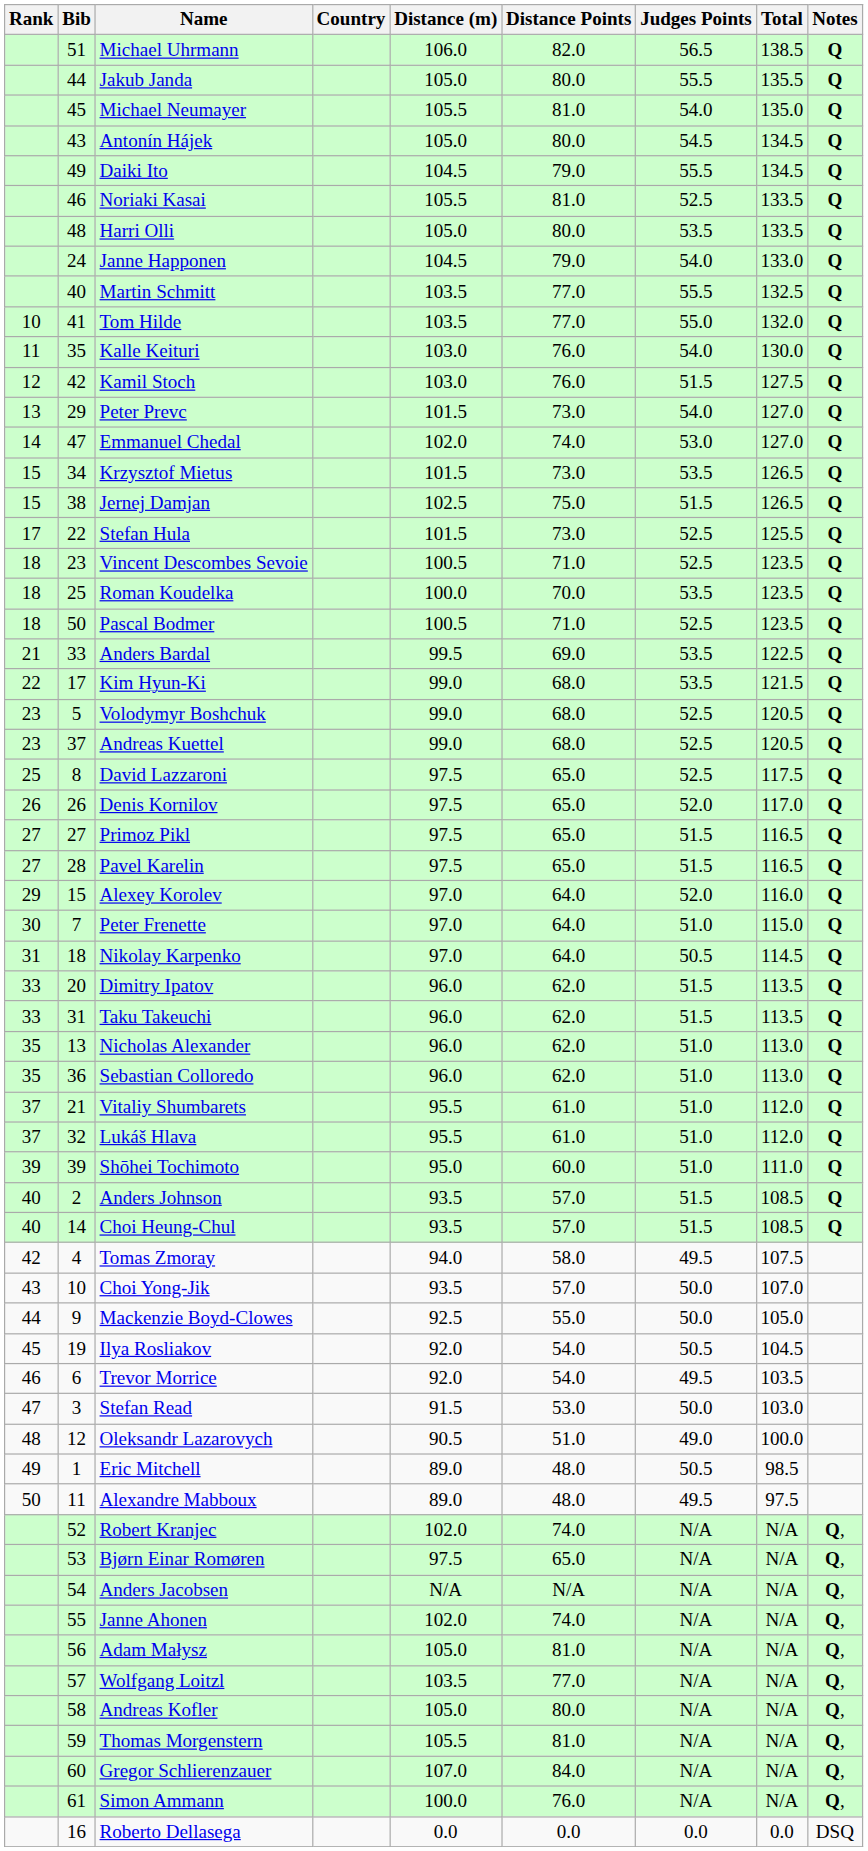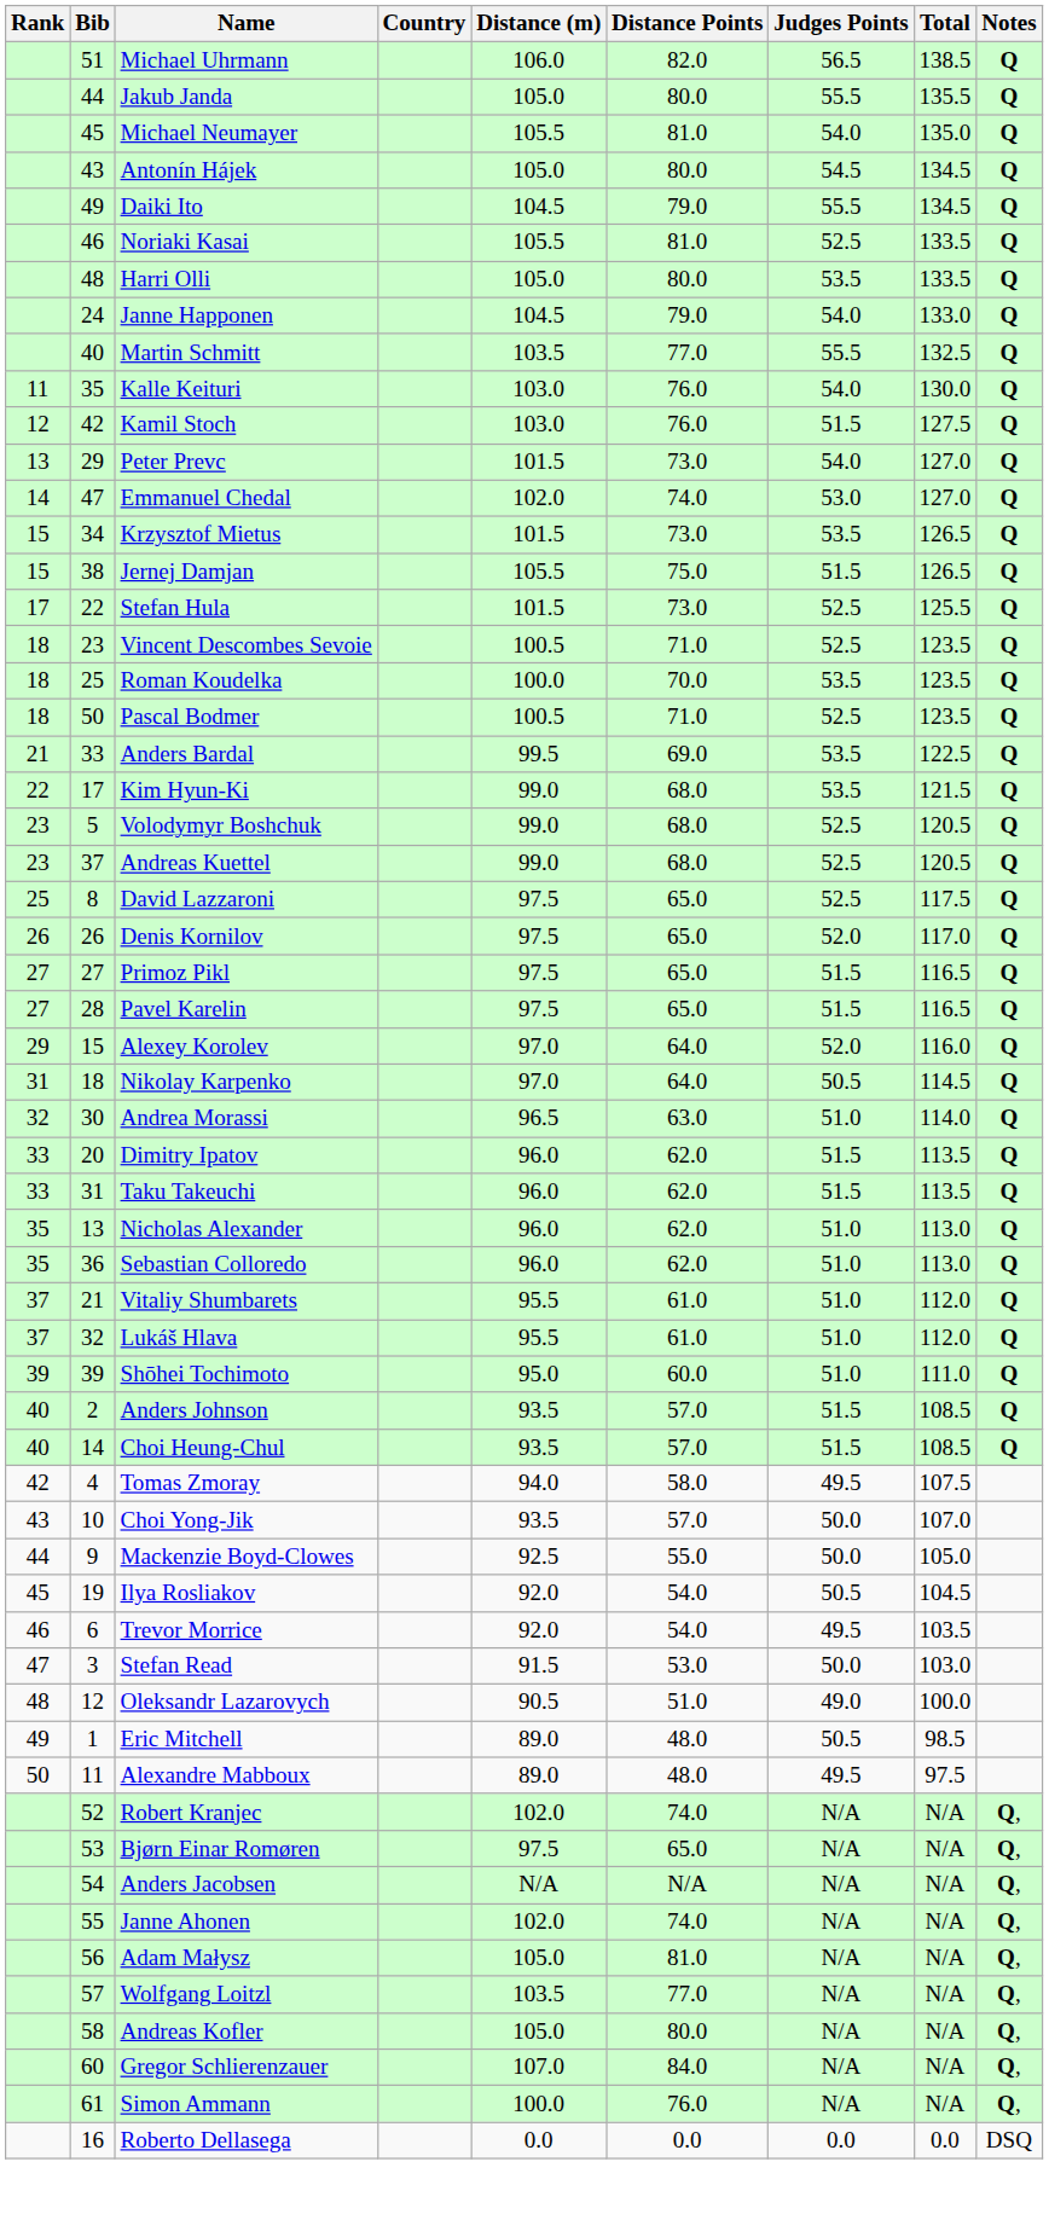- row: 10 | 41 | Tom Hilde | 103.5 | 77.0 | 55.0 | 132.0 | Q
Jernej Damjan | Distance (m): 102.5 -> 105.5
- row: 30 | 7 | Peter Frenette | 97.0 | 64.0 | 51.0 | 115.0 | Q
+ row: 32 | 30 | Andrea Morassi | 96.5 | 63.0 | 51.0 | 114.0 | Q
- row: 59 | Thomas Morgenstern | 105.5 | 81.0 | N/A | N/A | Q,
